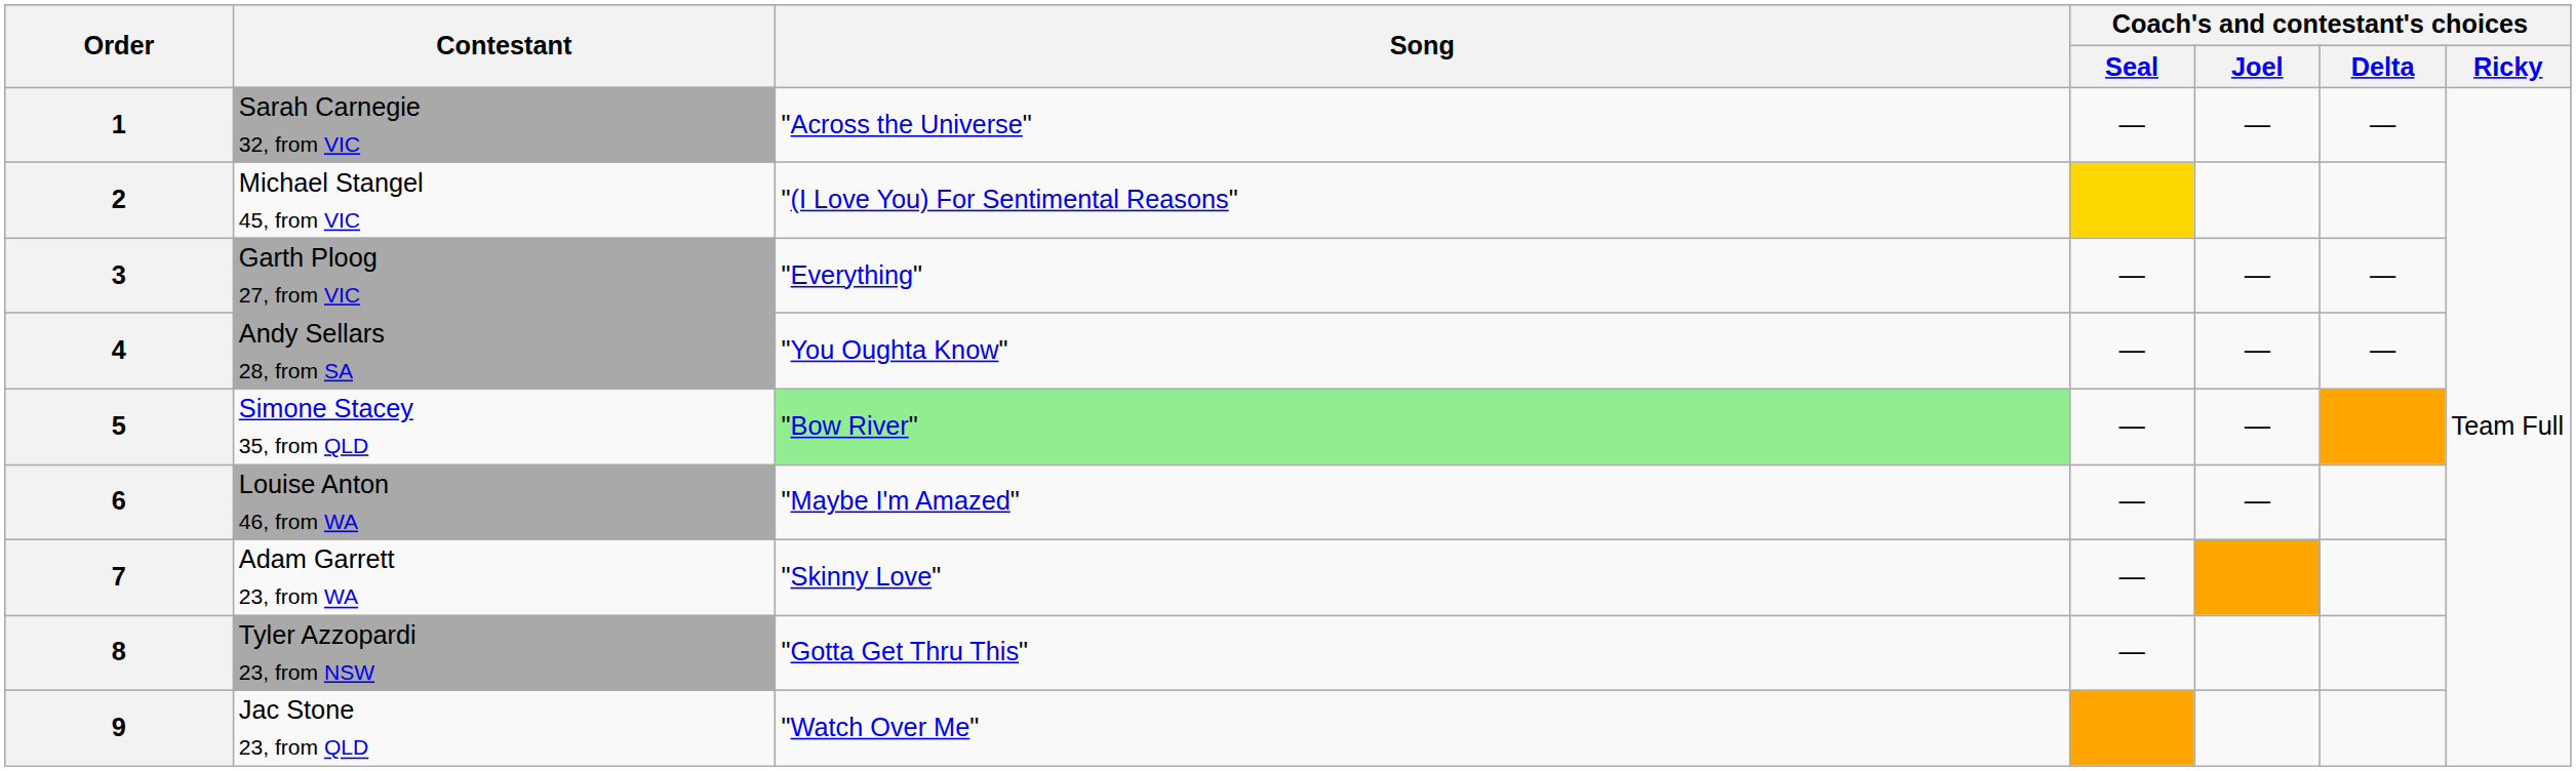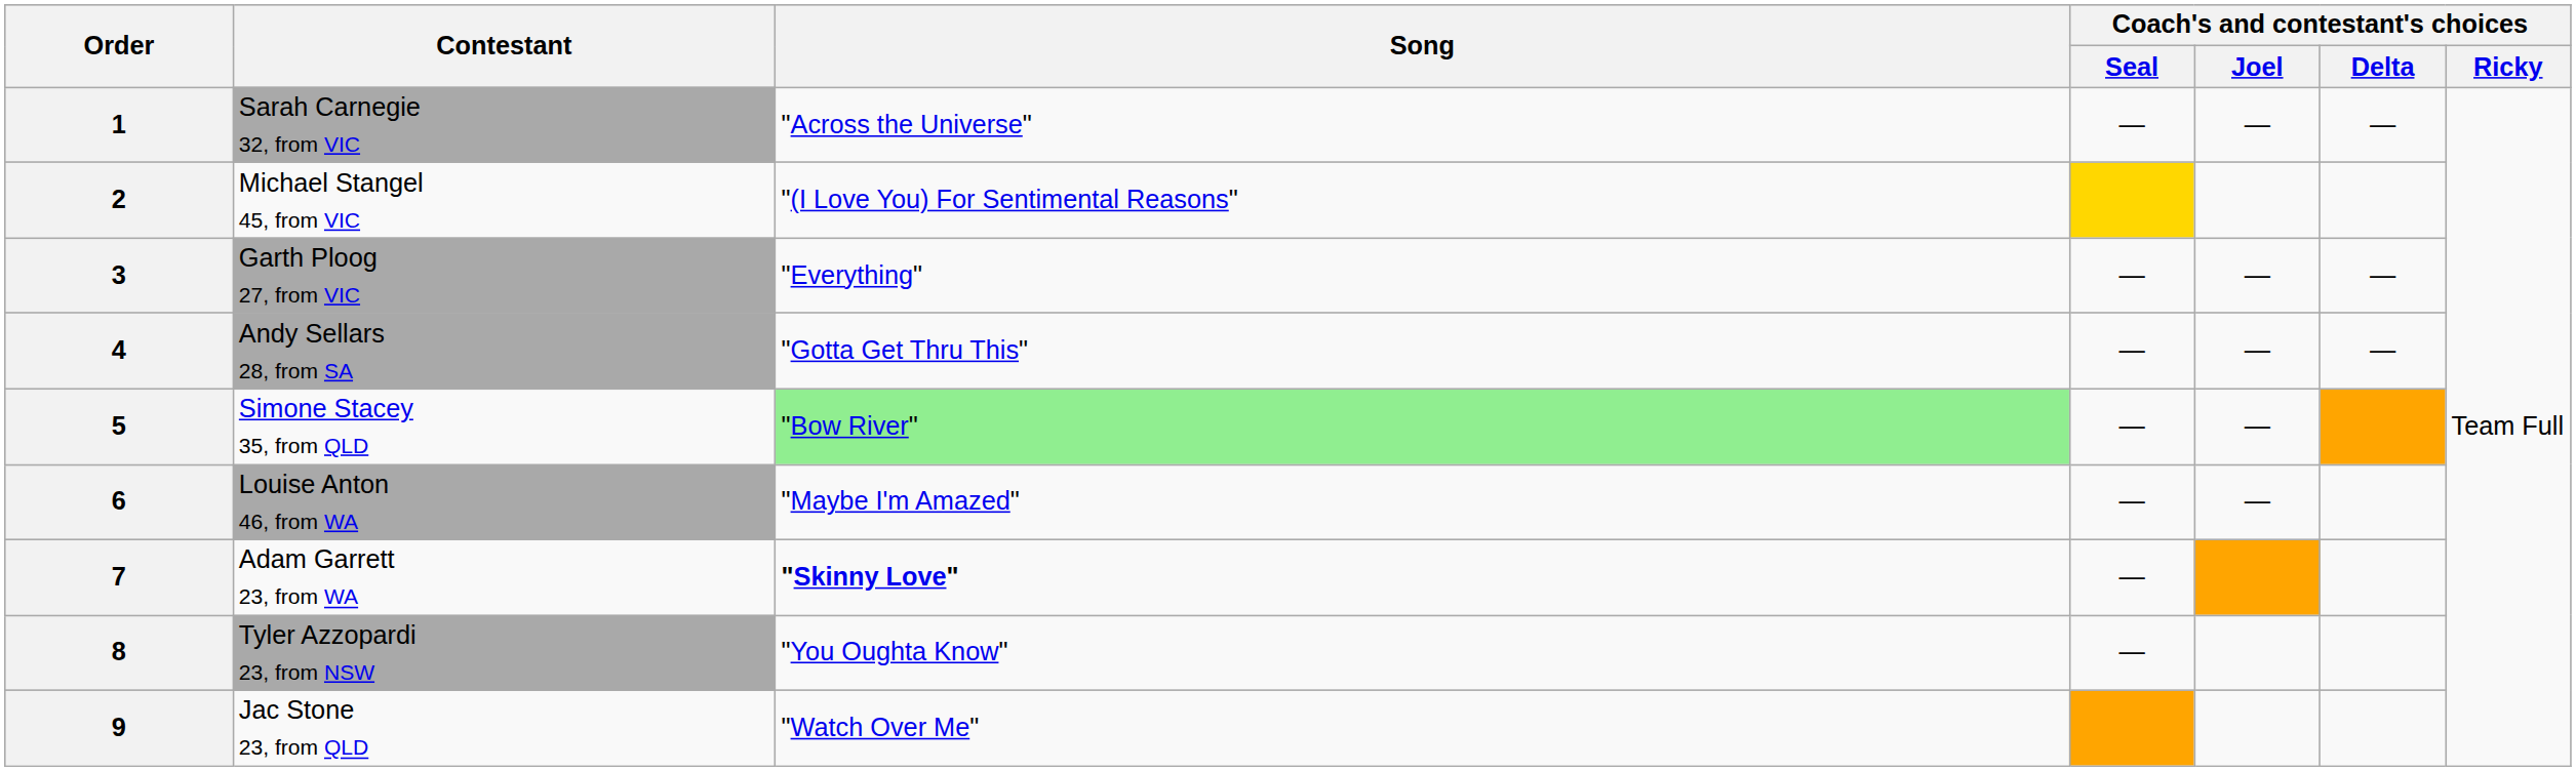4 | Song: "You Oughta Know" -> "Gotta Get Thru This"
7 | Song: normal -> bold
8 | Song: "Gotta Get Thru This" -> "You Oughta Know"
